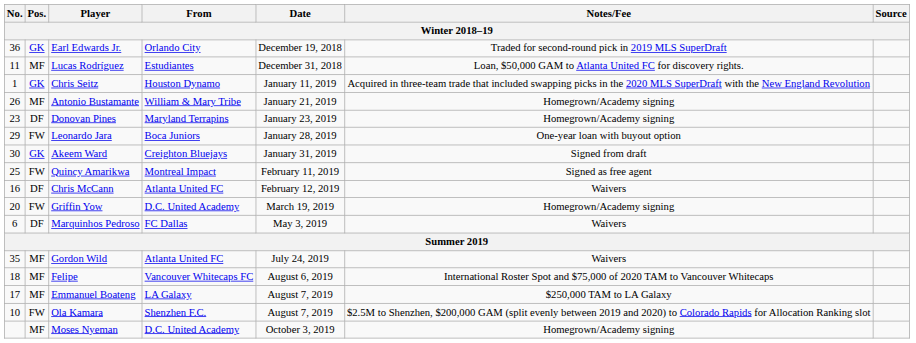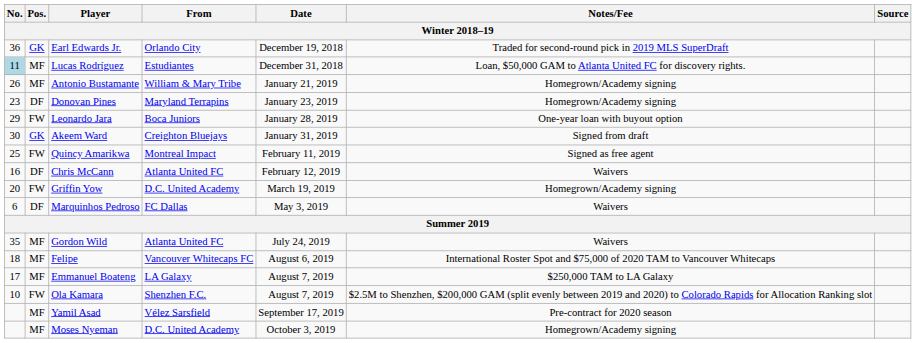Lucas Rodríguez | No.: no background -> lightblue background
- row: 1 | GK | Chris Seitz | Houston Dynamo | January 11, 2019 | Acquired in three-team trade that included swapping picks in the 2020 MLS SuperDraft with the New England Revolution
+ row: MF | Yamil Asad | Vélez Sarsfield | September 17, 2019 | Pre-contract for 2020 season
